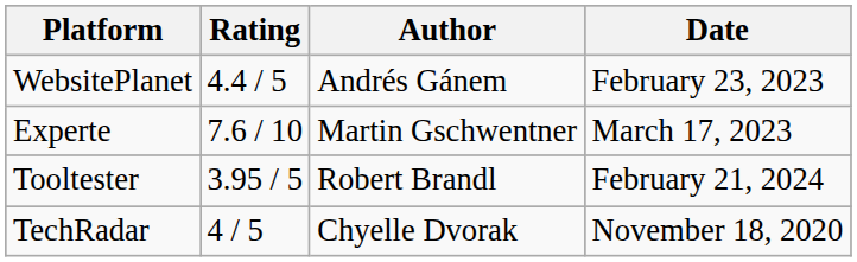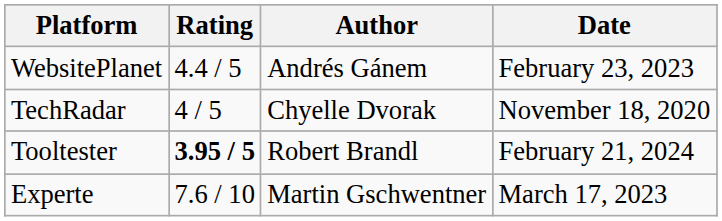rows swapped: TechRadar <-> Experte
Tooltester | Rating: normal -> bold
